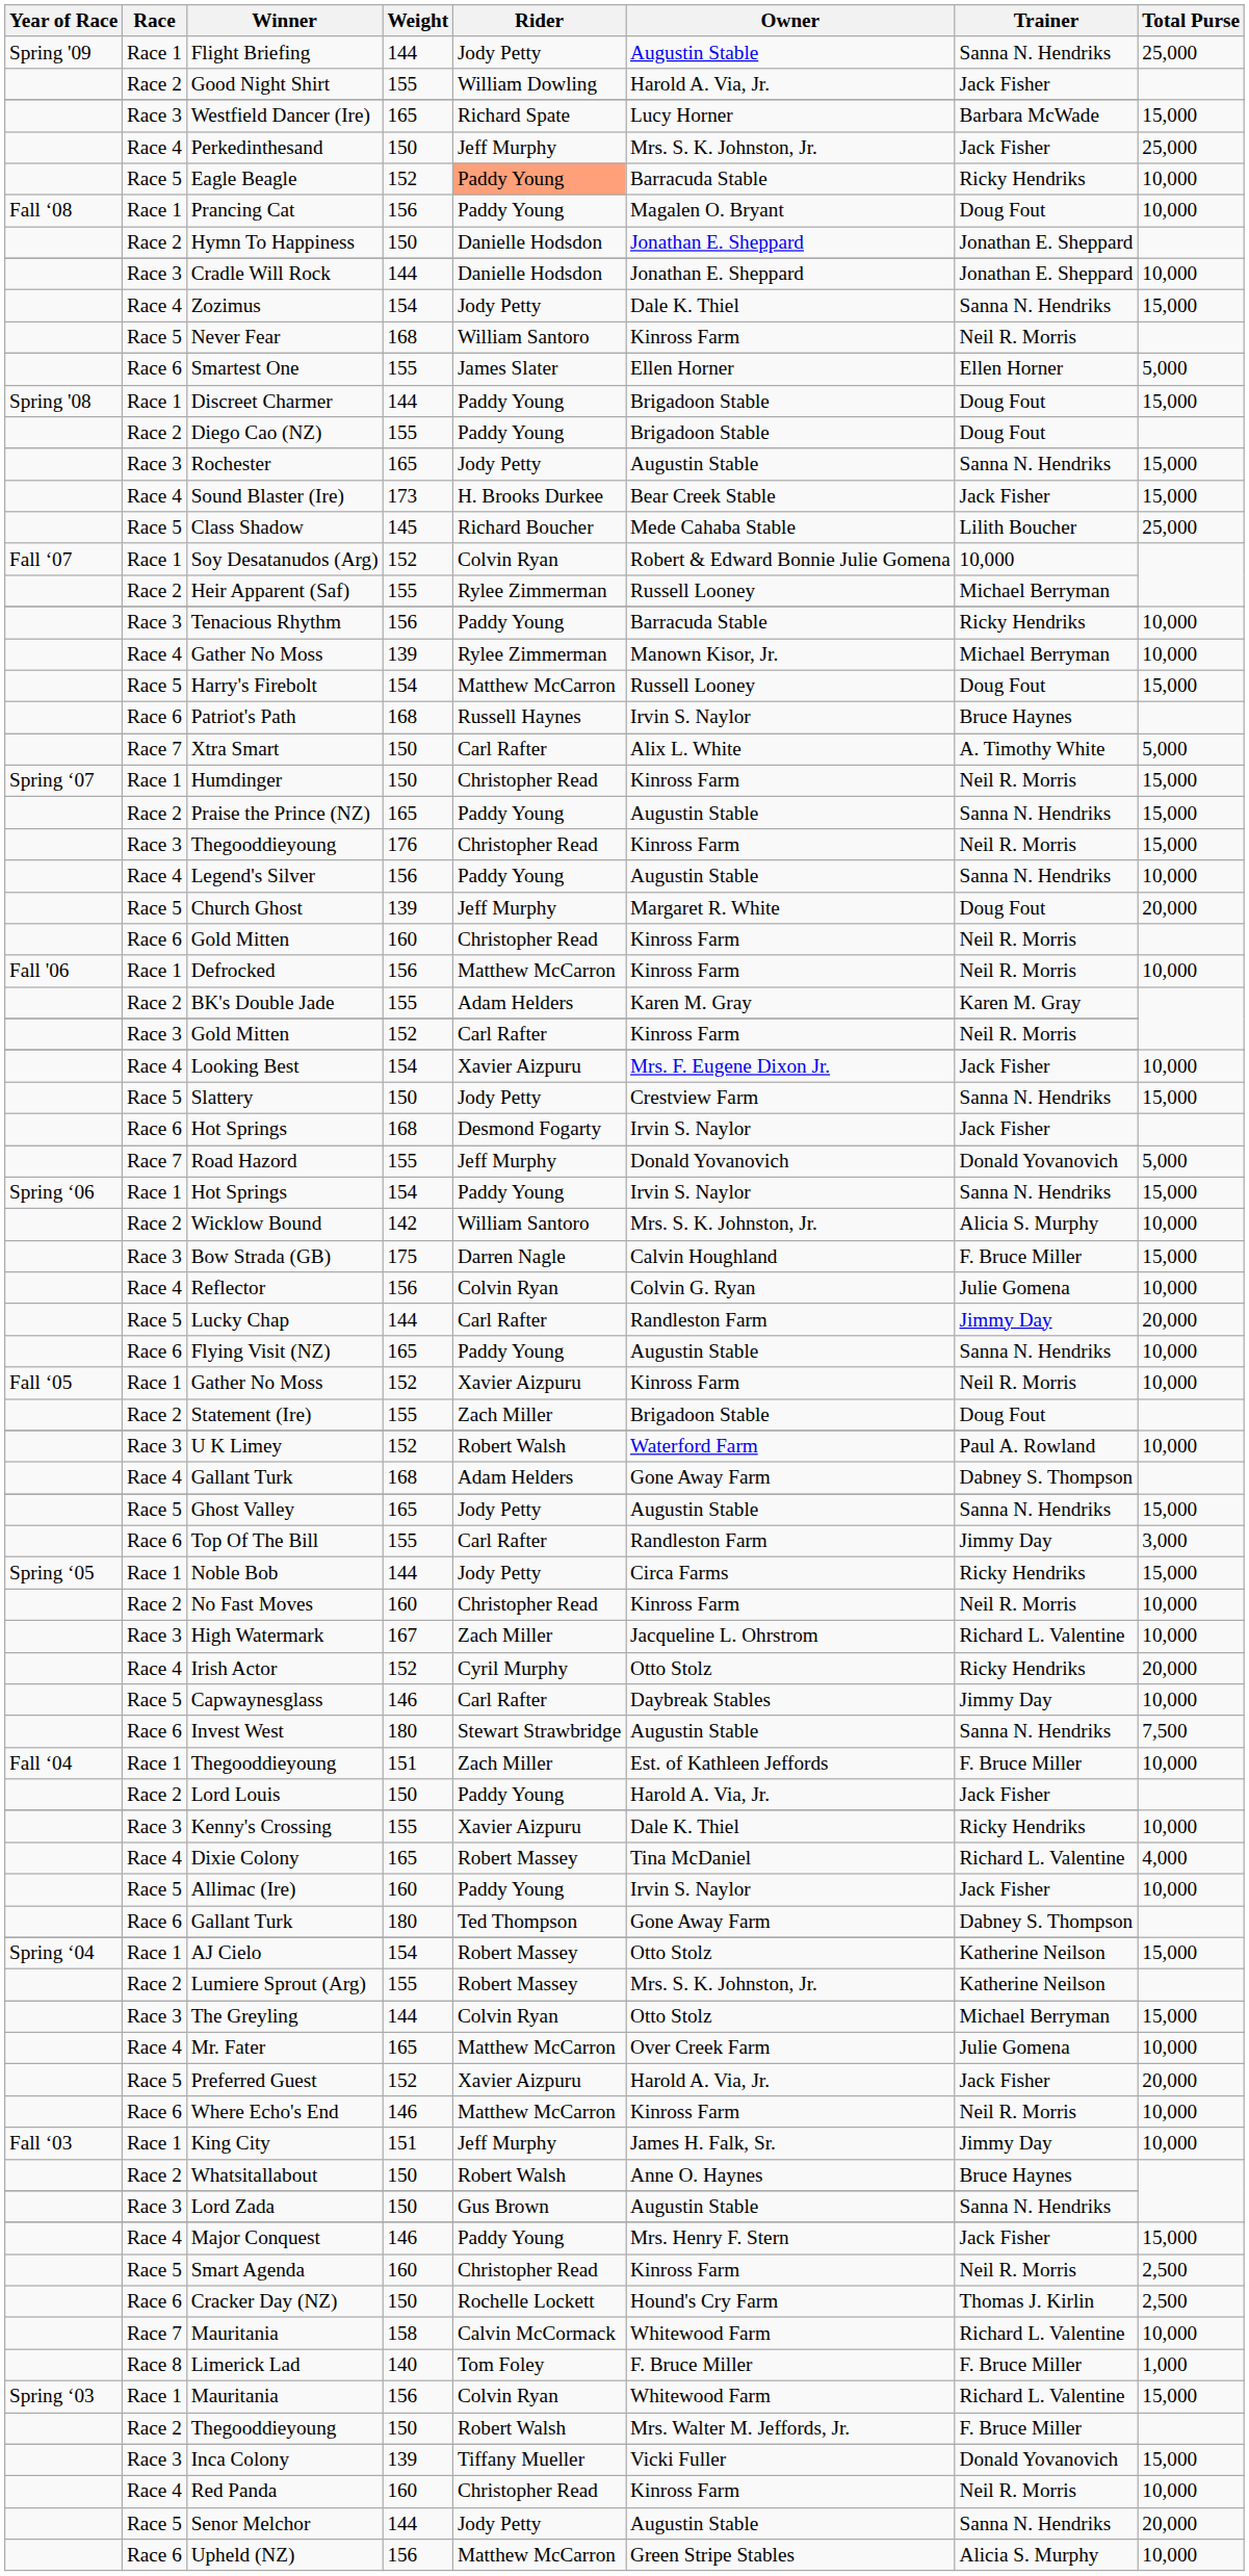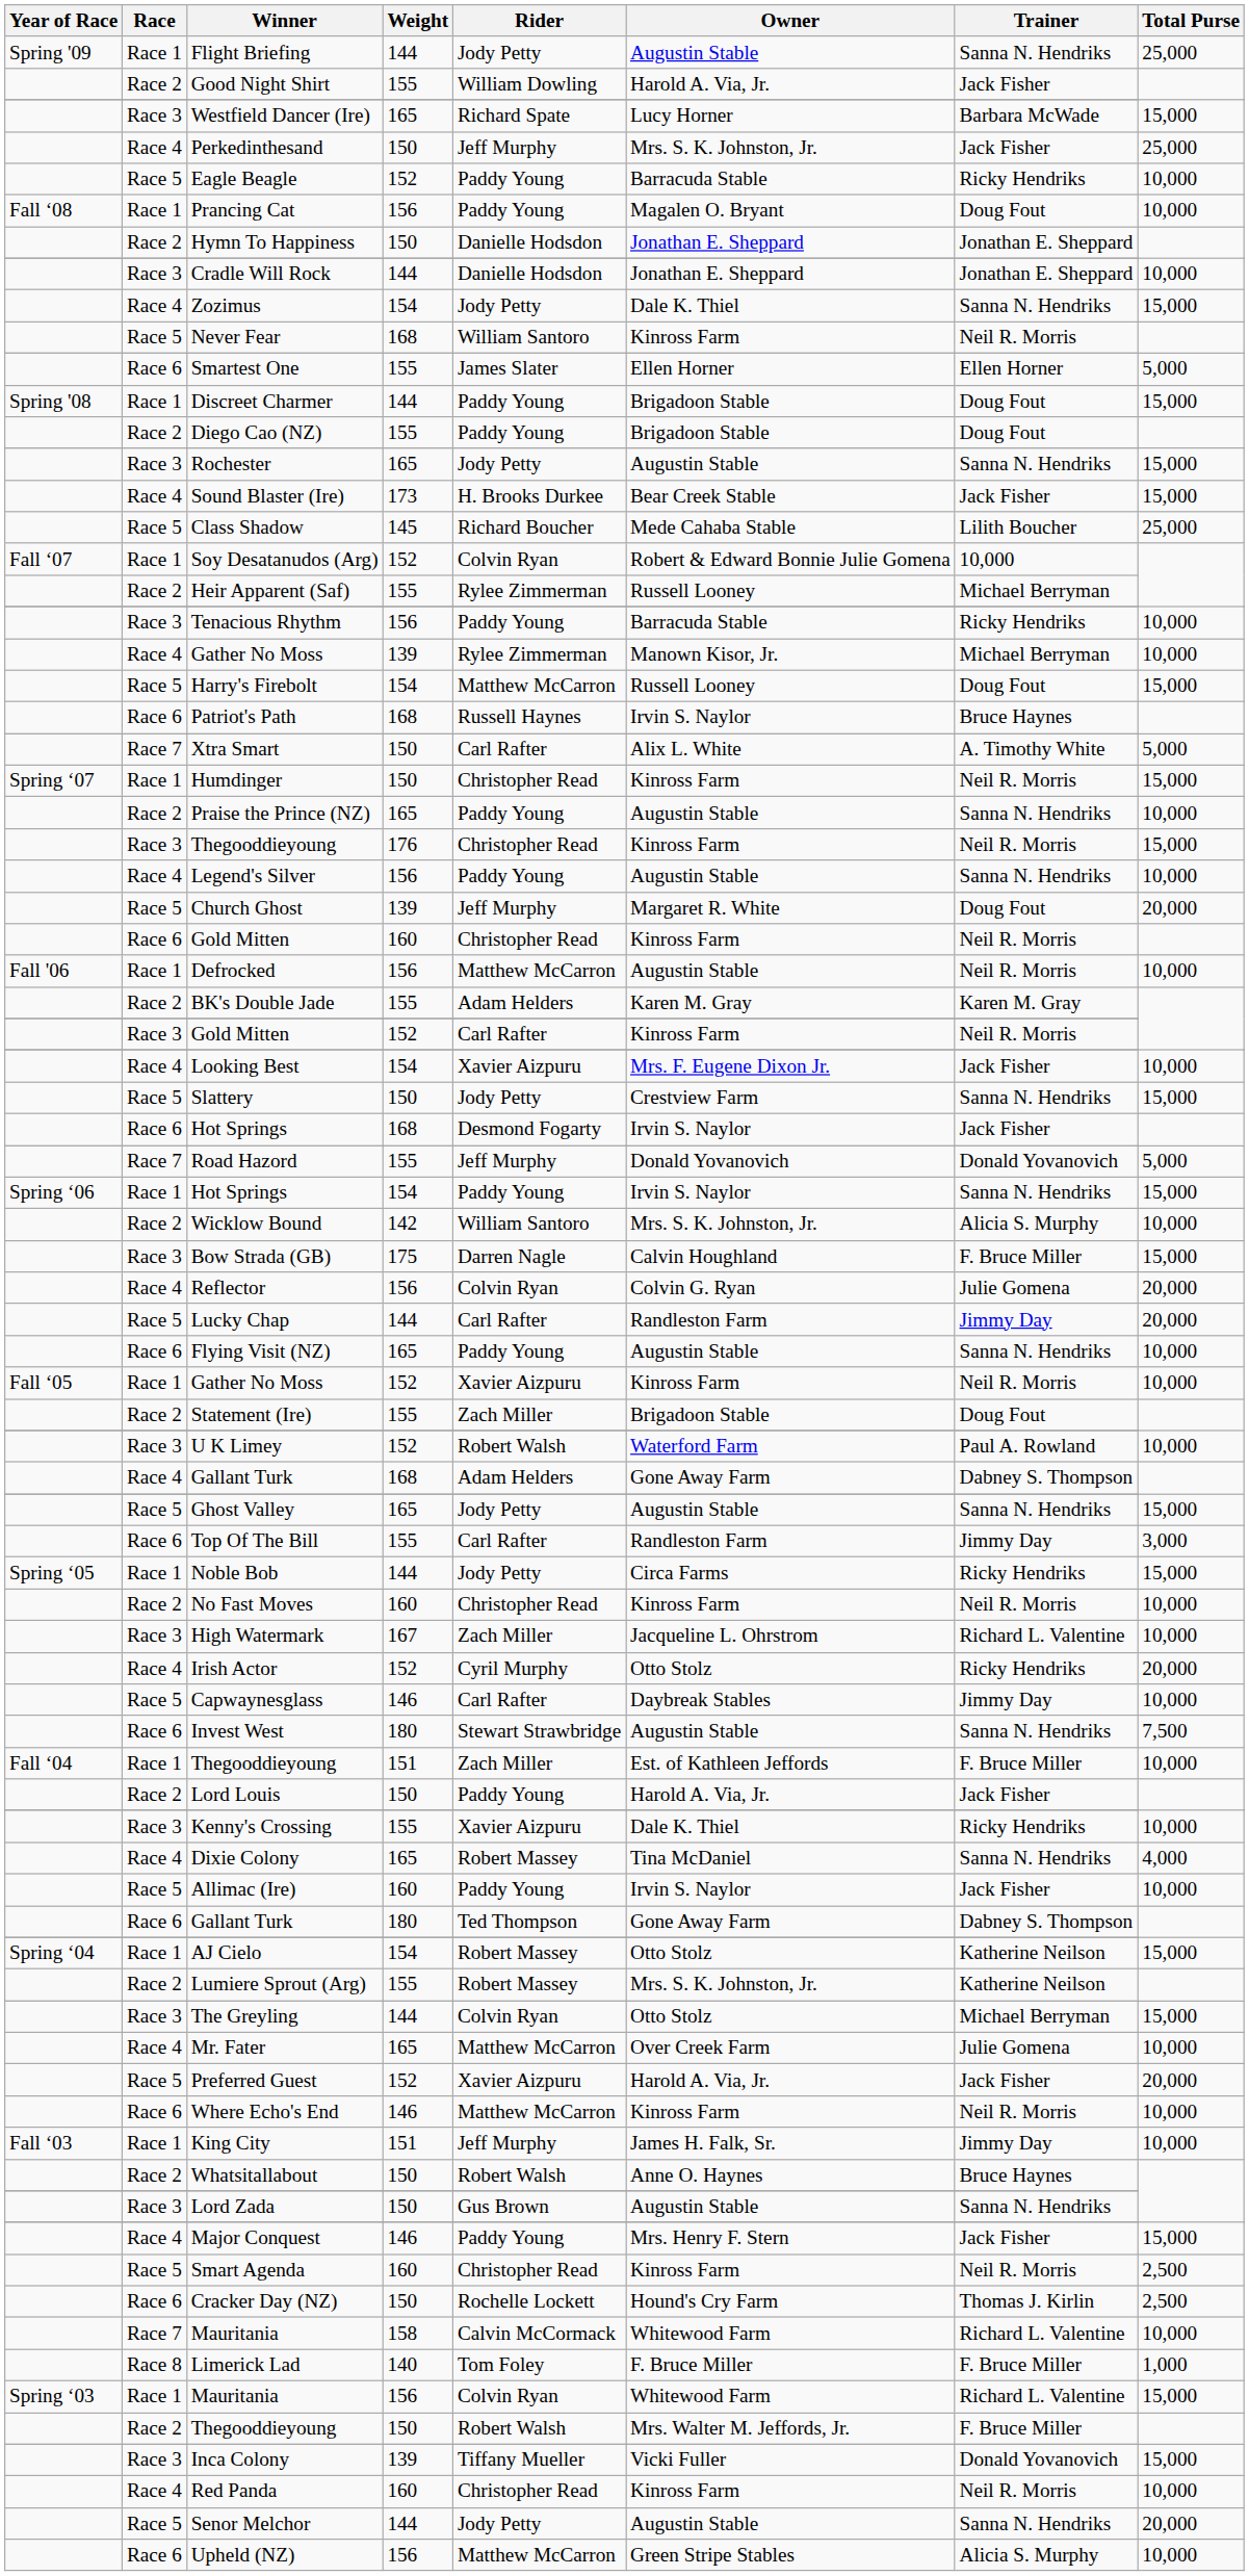Eagle Beagle | Rider: lightsalmon background -> no background
Praise the Prince (NZ) | Total Purse: 15,000 -> 10,000
Defrocked | Owner: Kinross Farm -> Augustin Stable
Reflector | Total Purse: 10,000 -> 20,000
Dixie Colony | Trainer: Richard L. Valentine -> Sanna N. Hendriks
